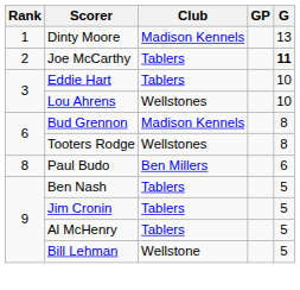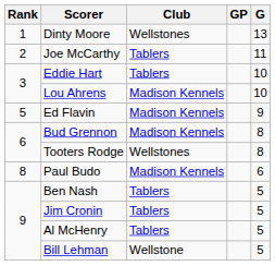Dinty Moore | Club: Madison Kennels -> Wellstones
Joe McCarthy | G: bold -> normal
Lou Ahrens | Club: Wellstones -> Madison Kennels
+ row: 5 | Ed Flavin | Madison Kennels | 9
Paul Budo | Club: Ben Millers -> Madison Kennels
